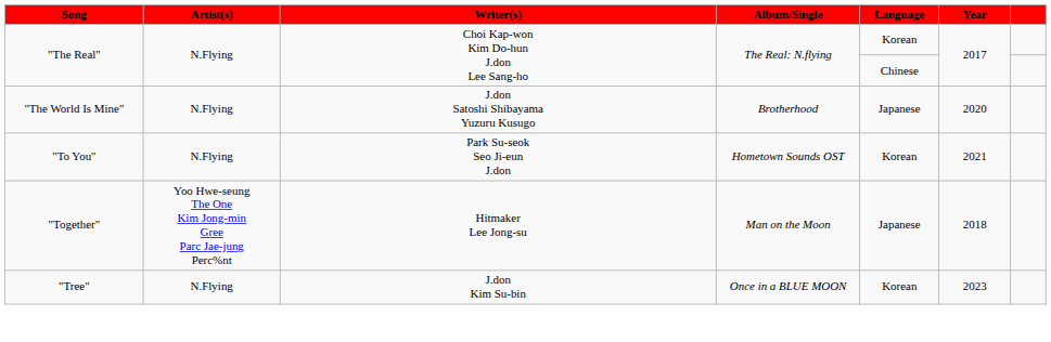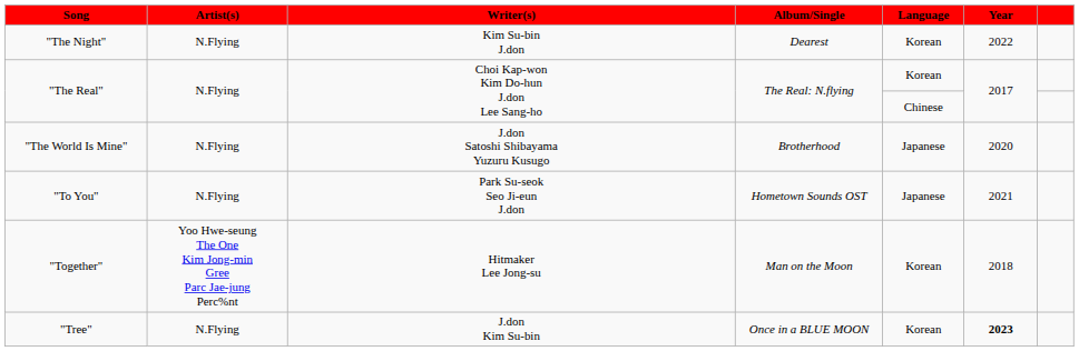+ row: "The Night" | N.Flying | Kim Su-bin J.don | Dearest | Korean | 2022
"To You" | Language: Korean -> Japanese
"Together" | Language: Japanese -> Korean
"Tree" | Year: normal -> bold
